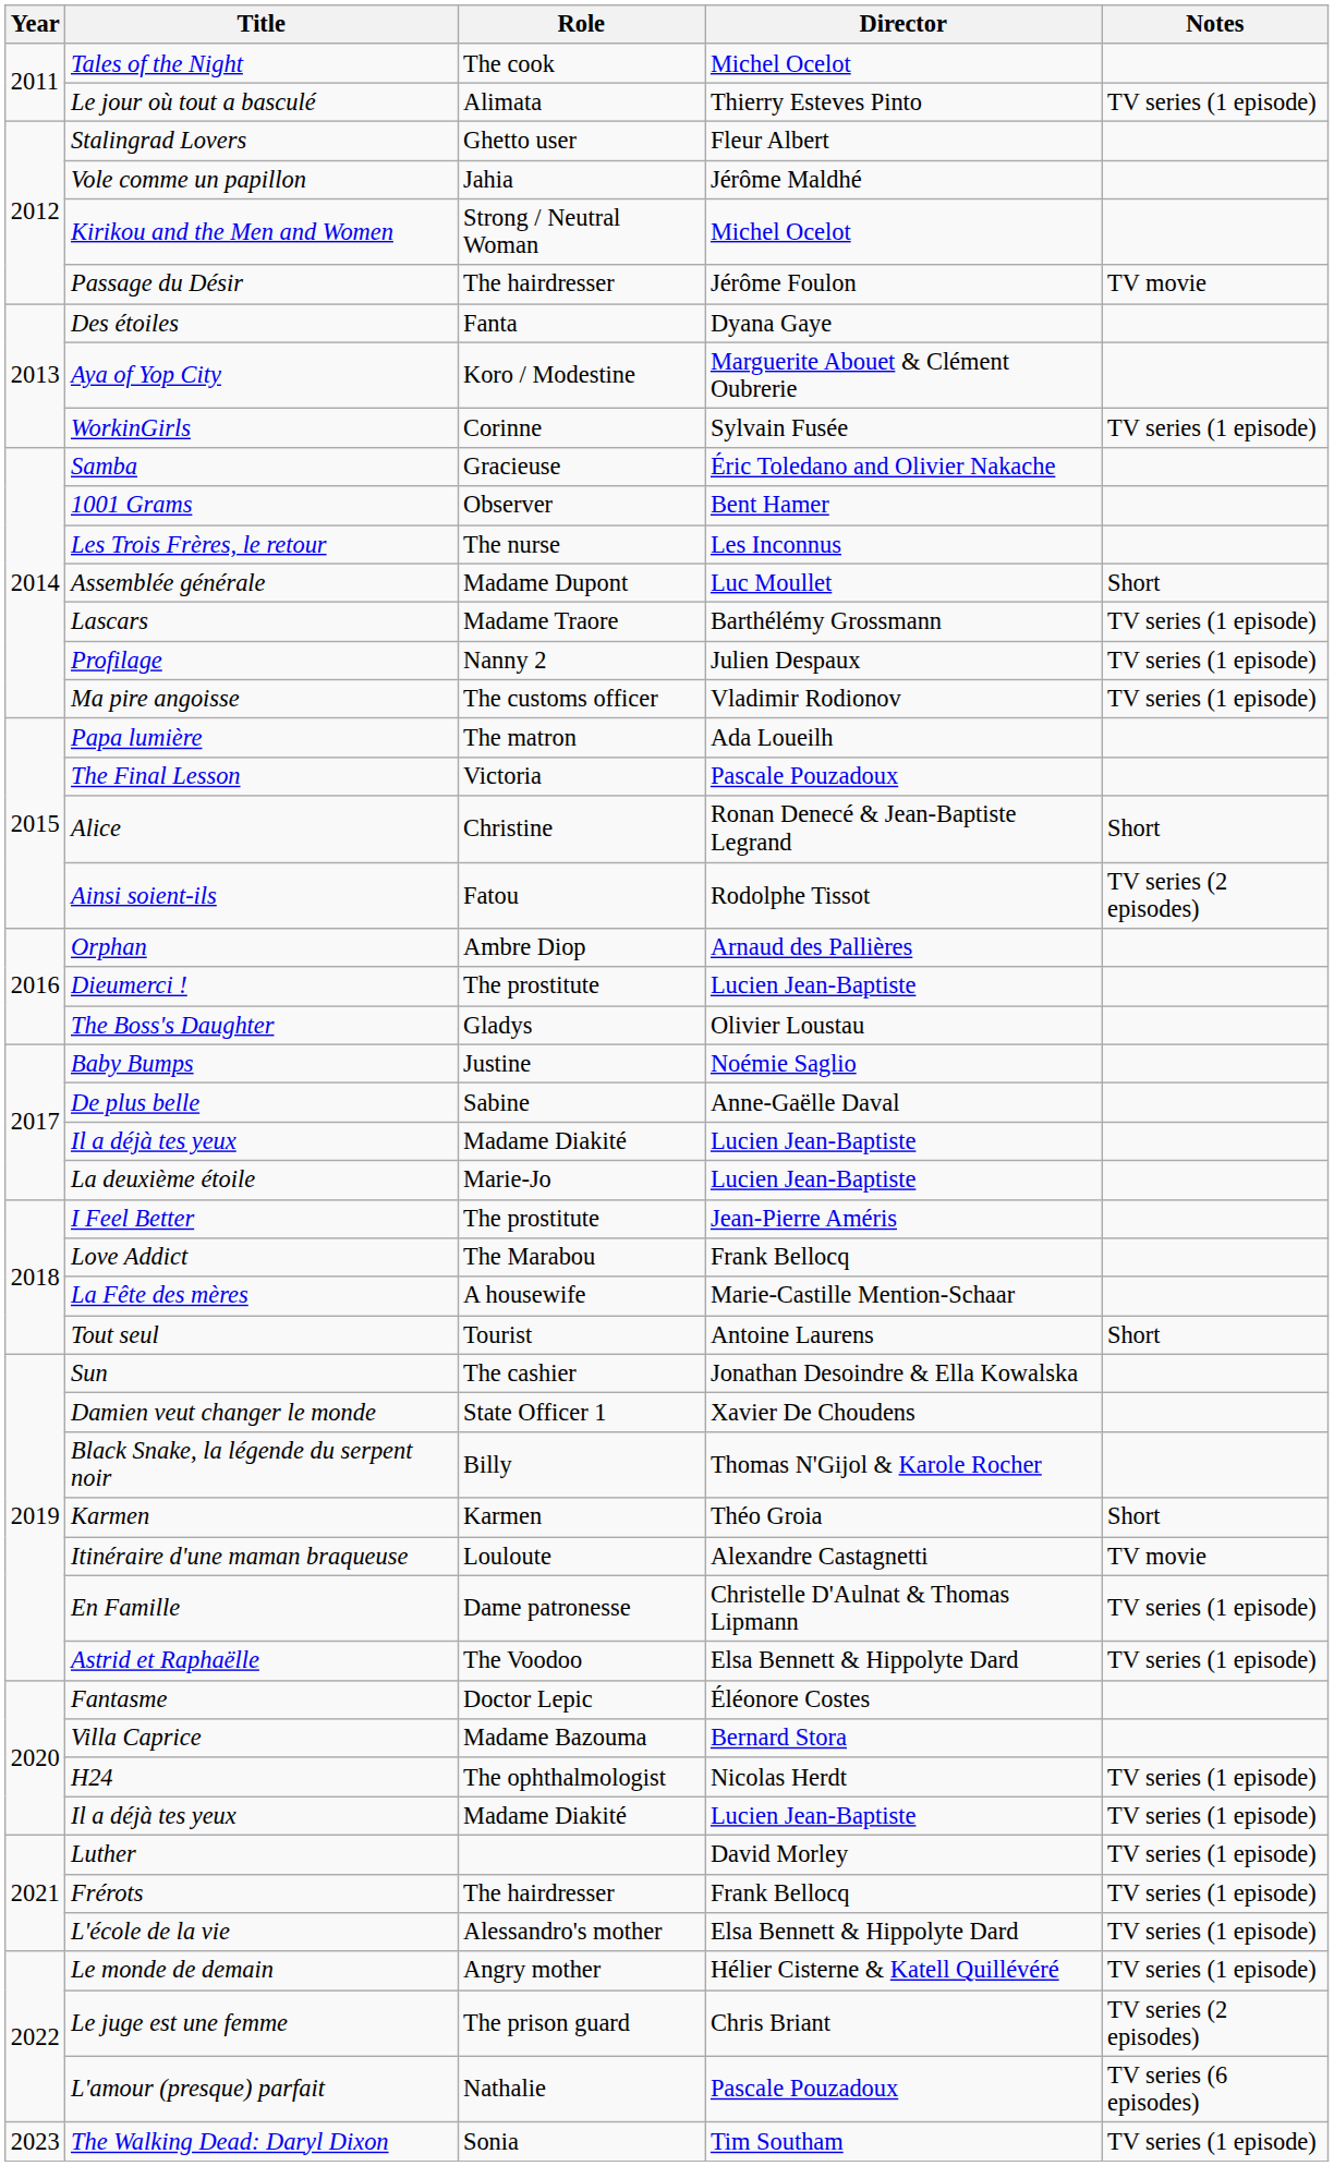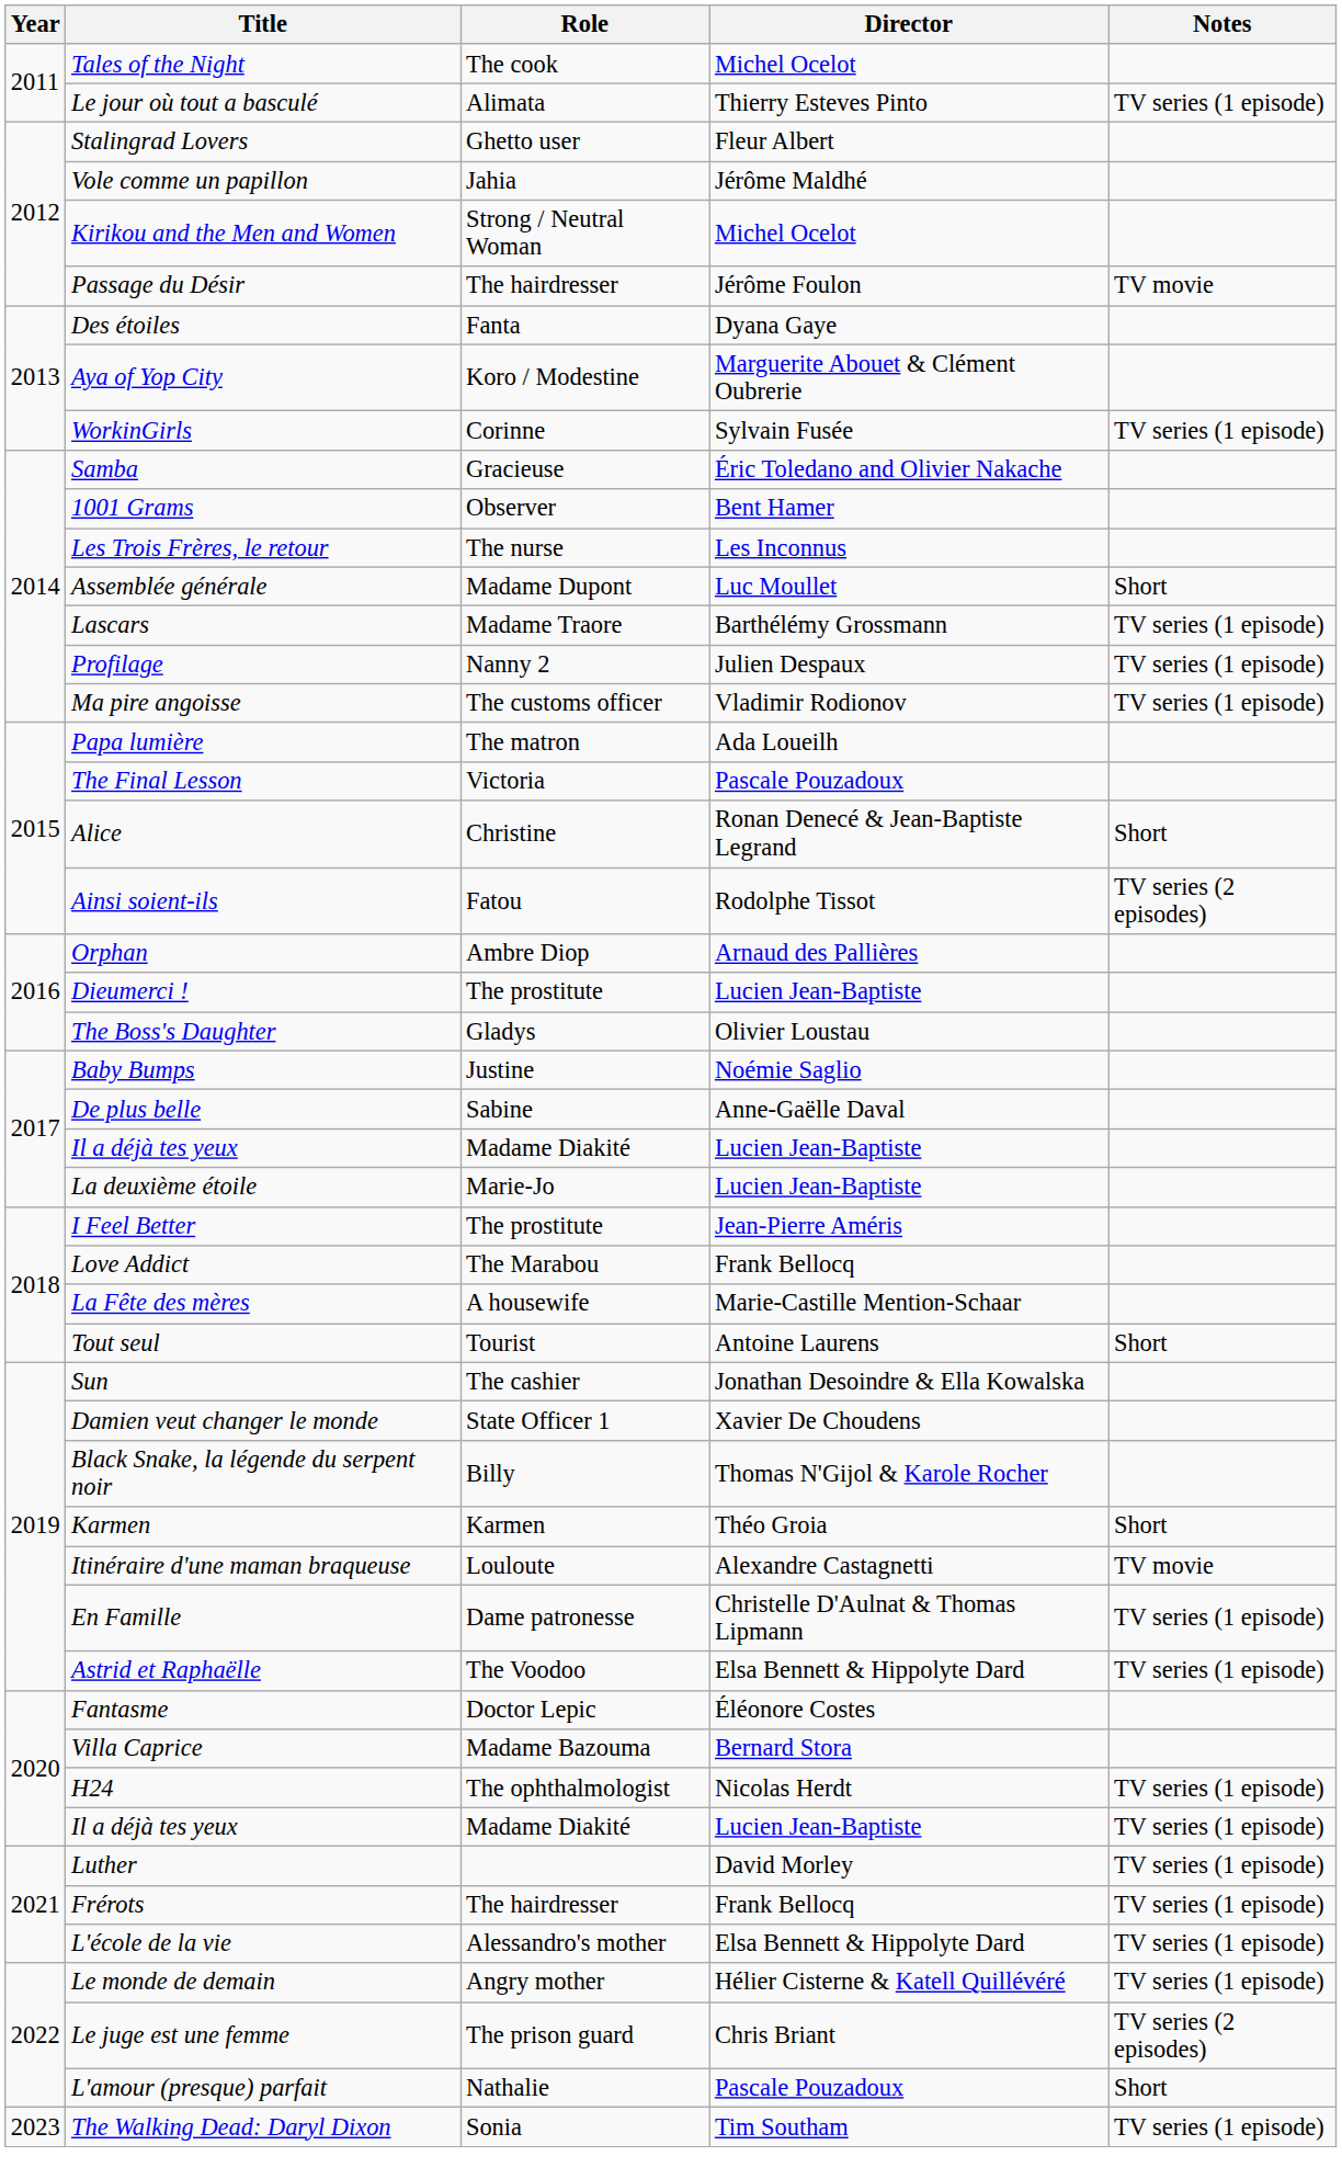L'amour (presque) parfait | Notes: TV series (6 episodes) -> Short
